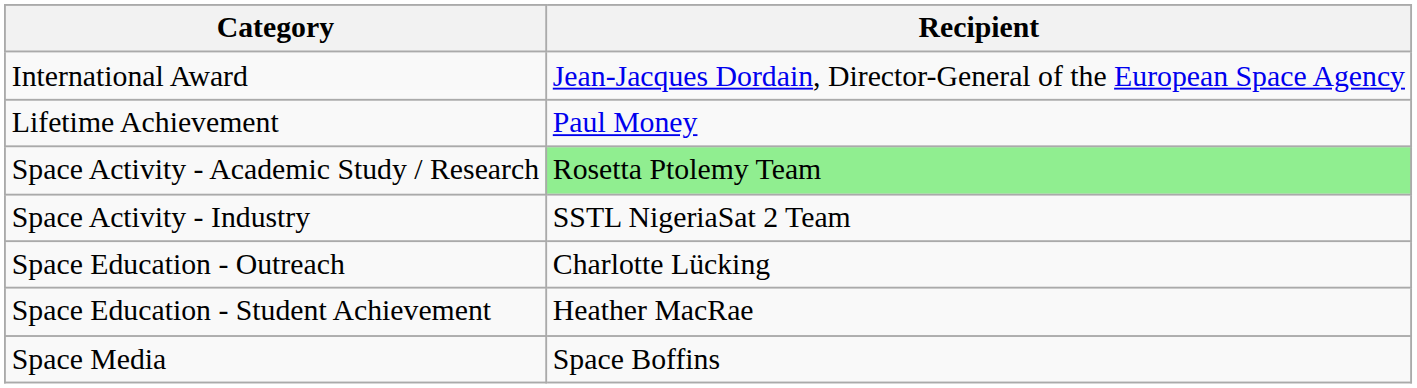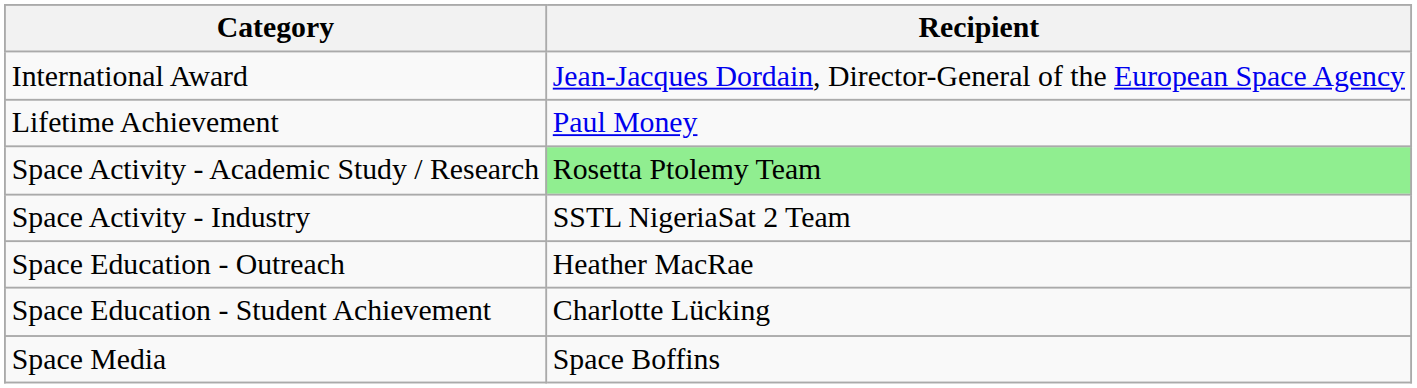Space Education - Outreach | Recipient: Charlotte Lücking -> Heather MacRae
Space Education - Student Achievement | Recipient: Heather MacRae -> Charlotte Lücking
